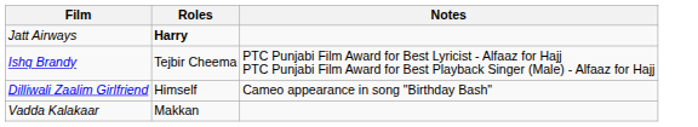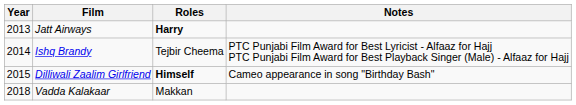+ column: Year | 2013 | 2014 | 2015 | 2018
Dilliwali Zaalim Girlfriend | Roles: normal -> bold
